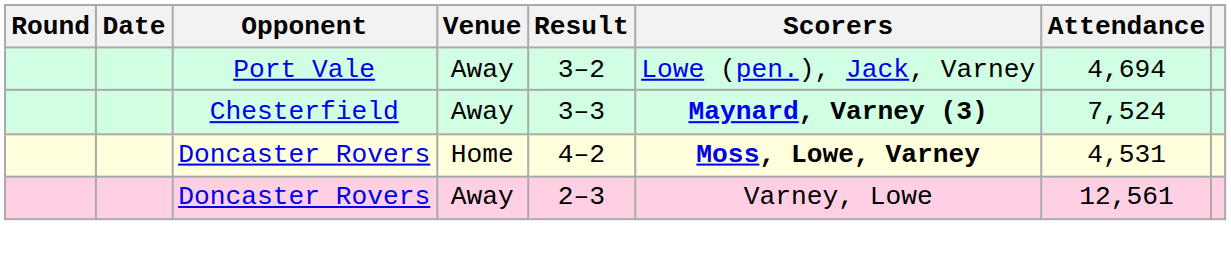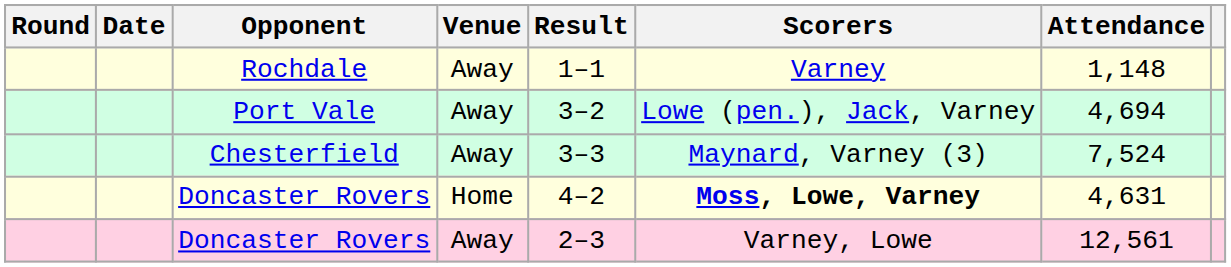+ row: Rochdale | Away | 1–1 | Varney | 1,148
Chesterfield | Scorers: bold -> normal
Doncaster Rovers / Home | Attendance: 4,531 -> 4,631
